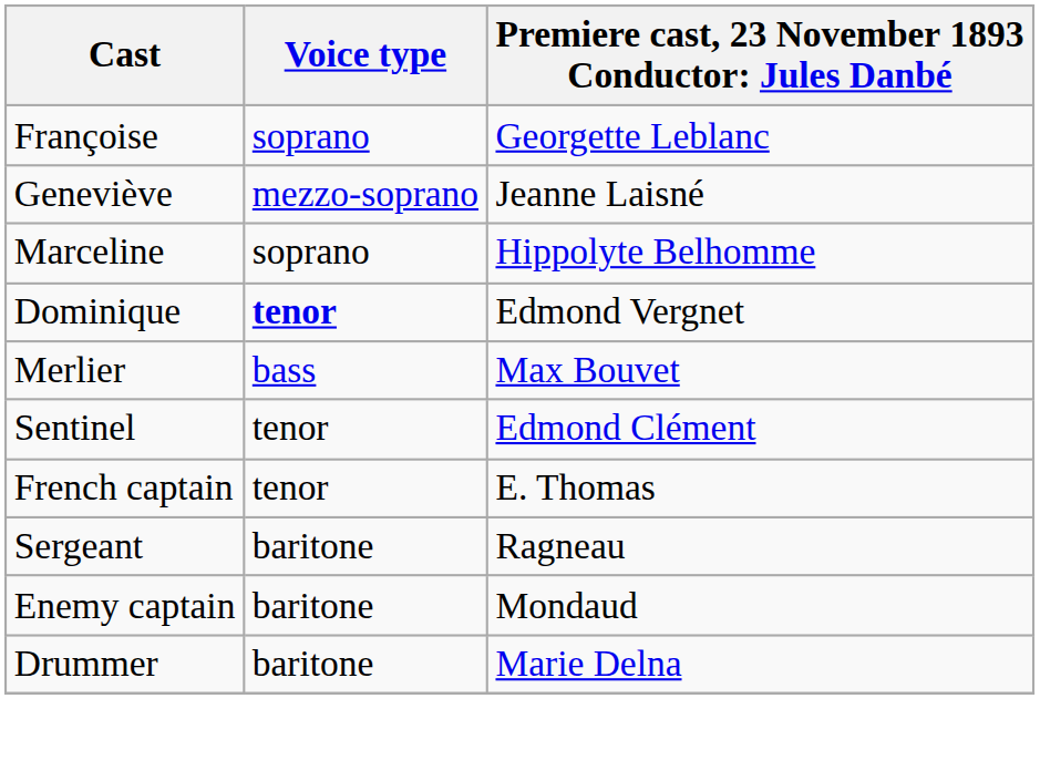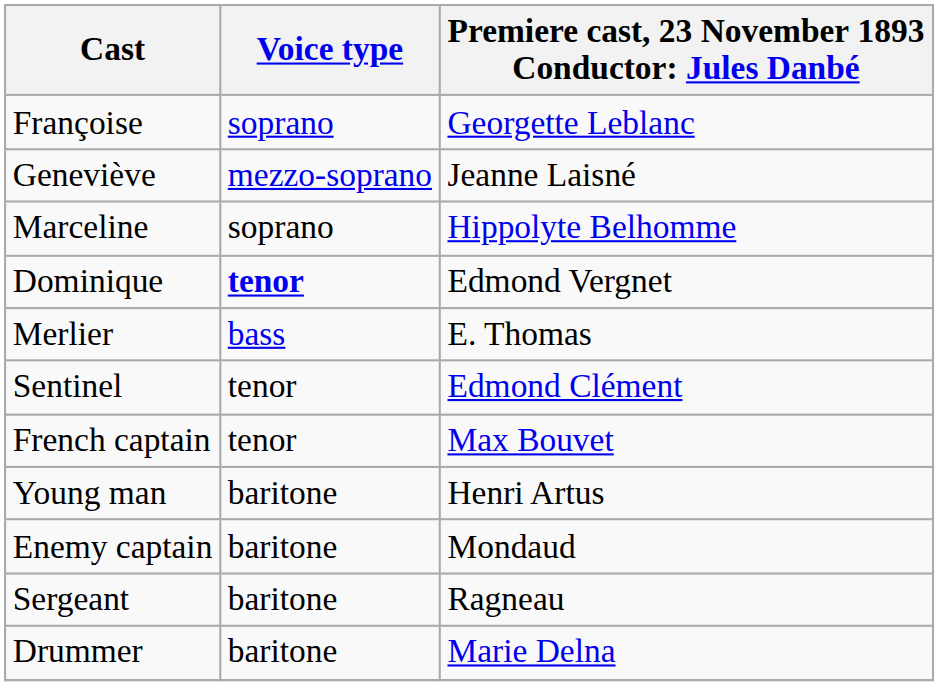Merlier | column 3: Max Bouvet -> E. Thomas
French captain | column 3: E. Thomas -> Max Bouvet
+ row: Young man | baritone | Henri Artus
rows swapped: Enemy captain <-> Sergeant
